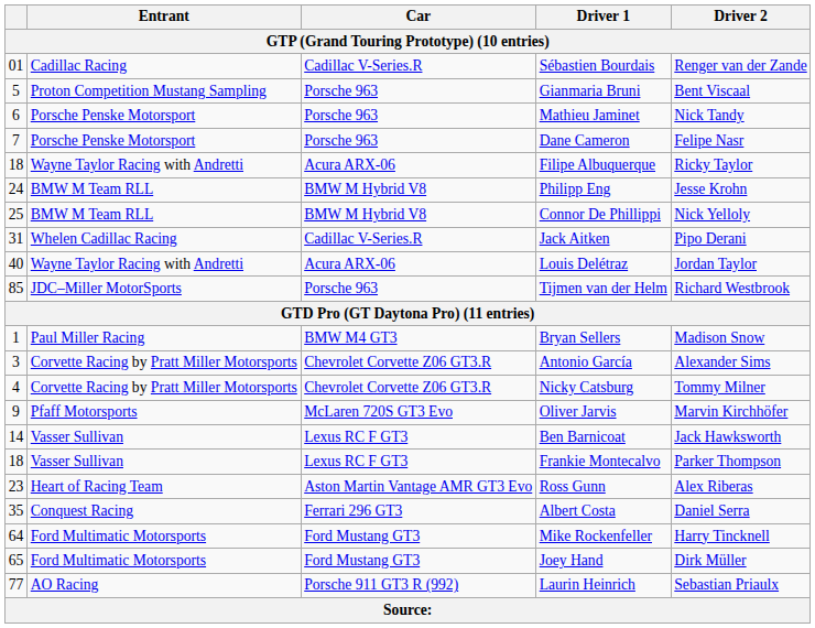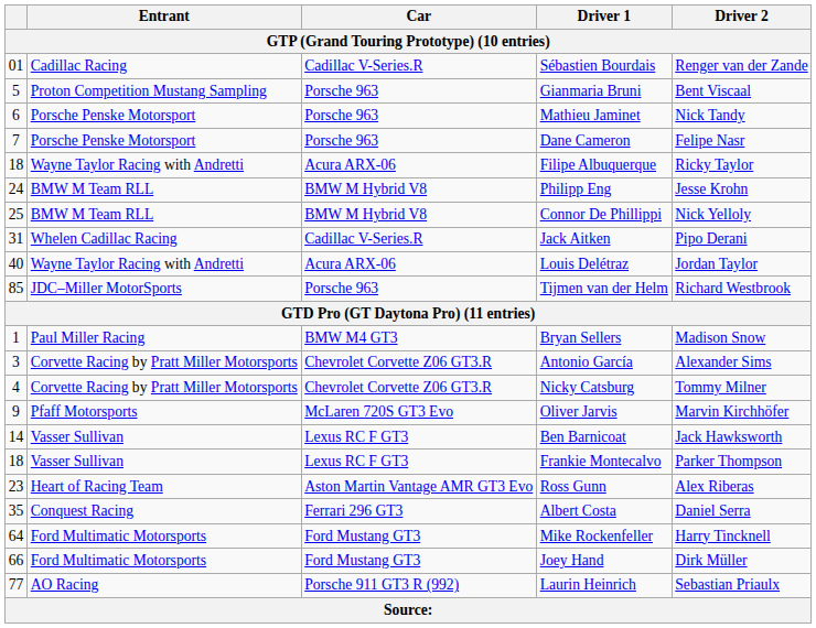Joey Hand | column 1: 65 -> 66
